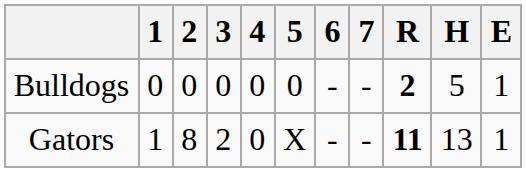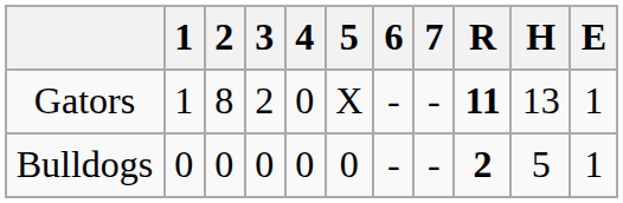rows swapped: Bulldogs <-> Gators
